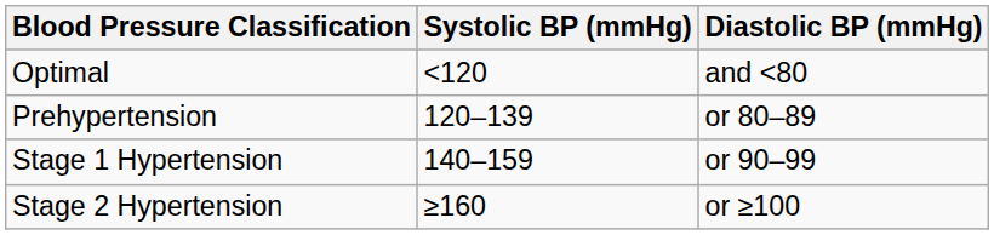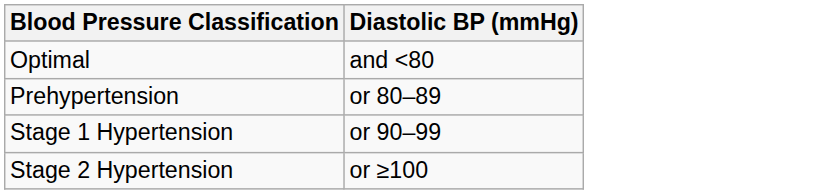- column: Systolic BP (mmHg) | <120 | 120–139 | 140–159 | ≥160
